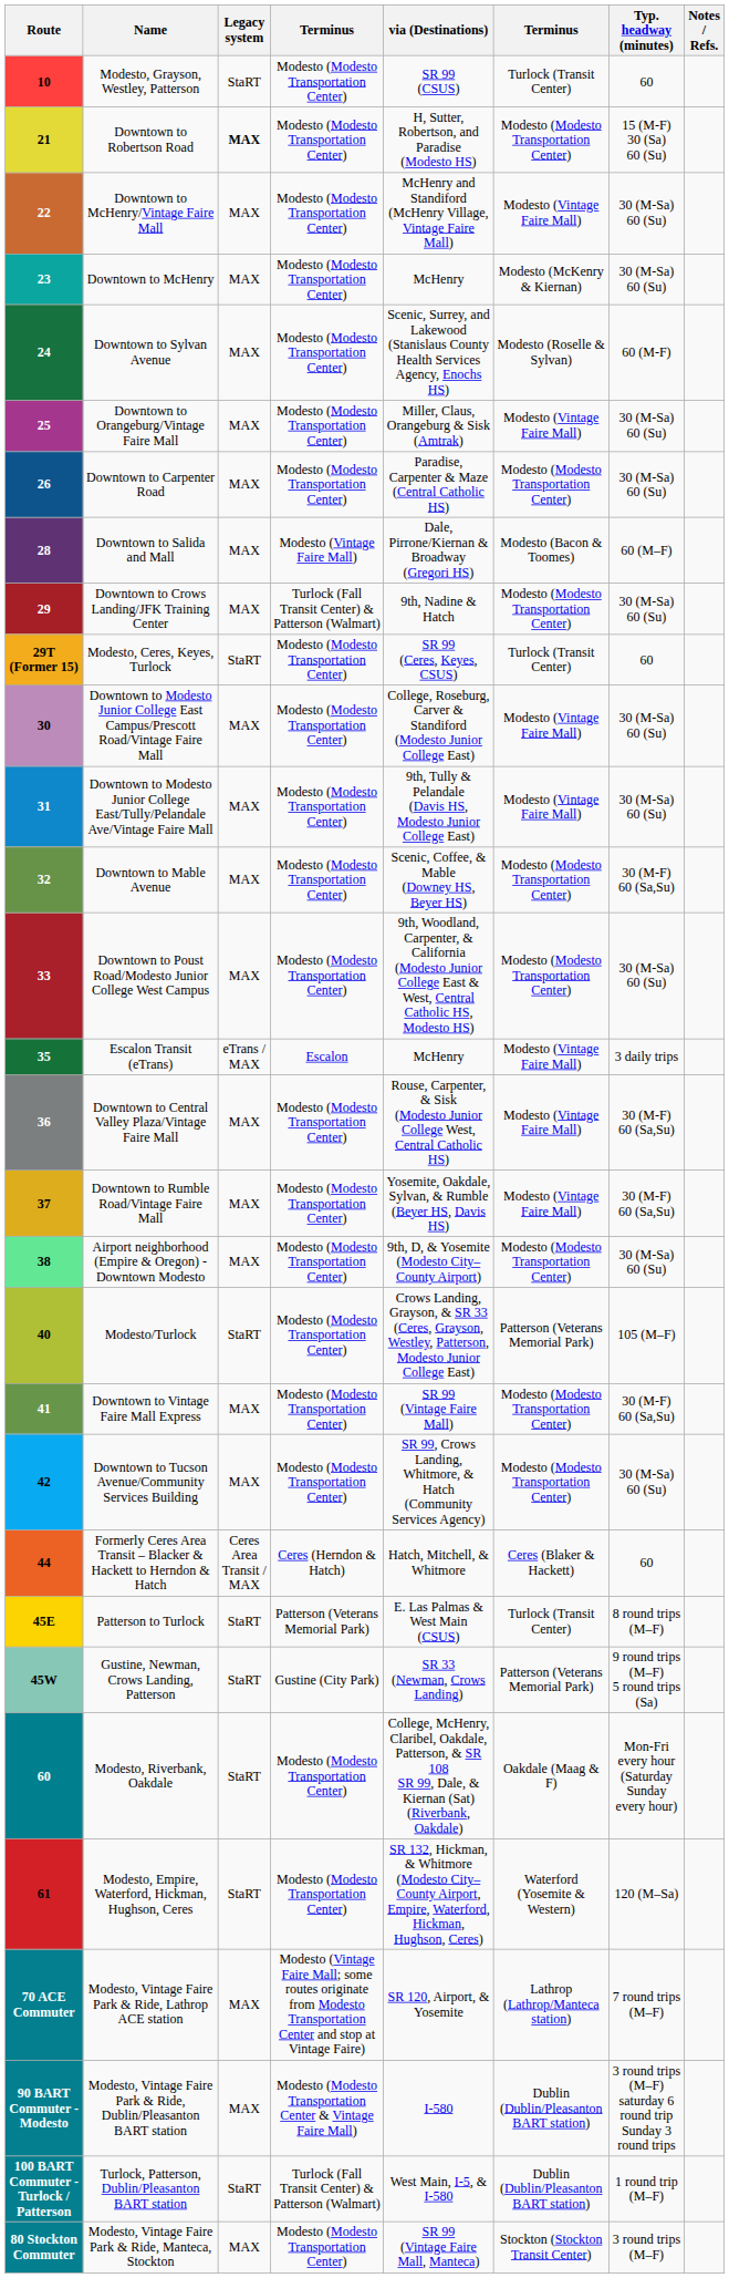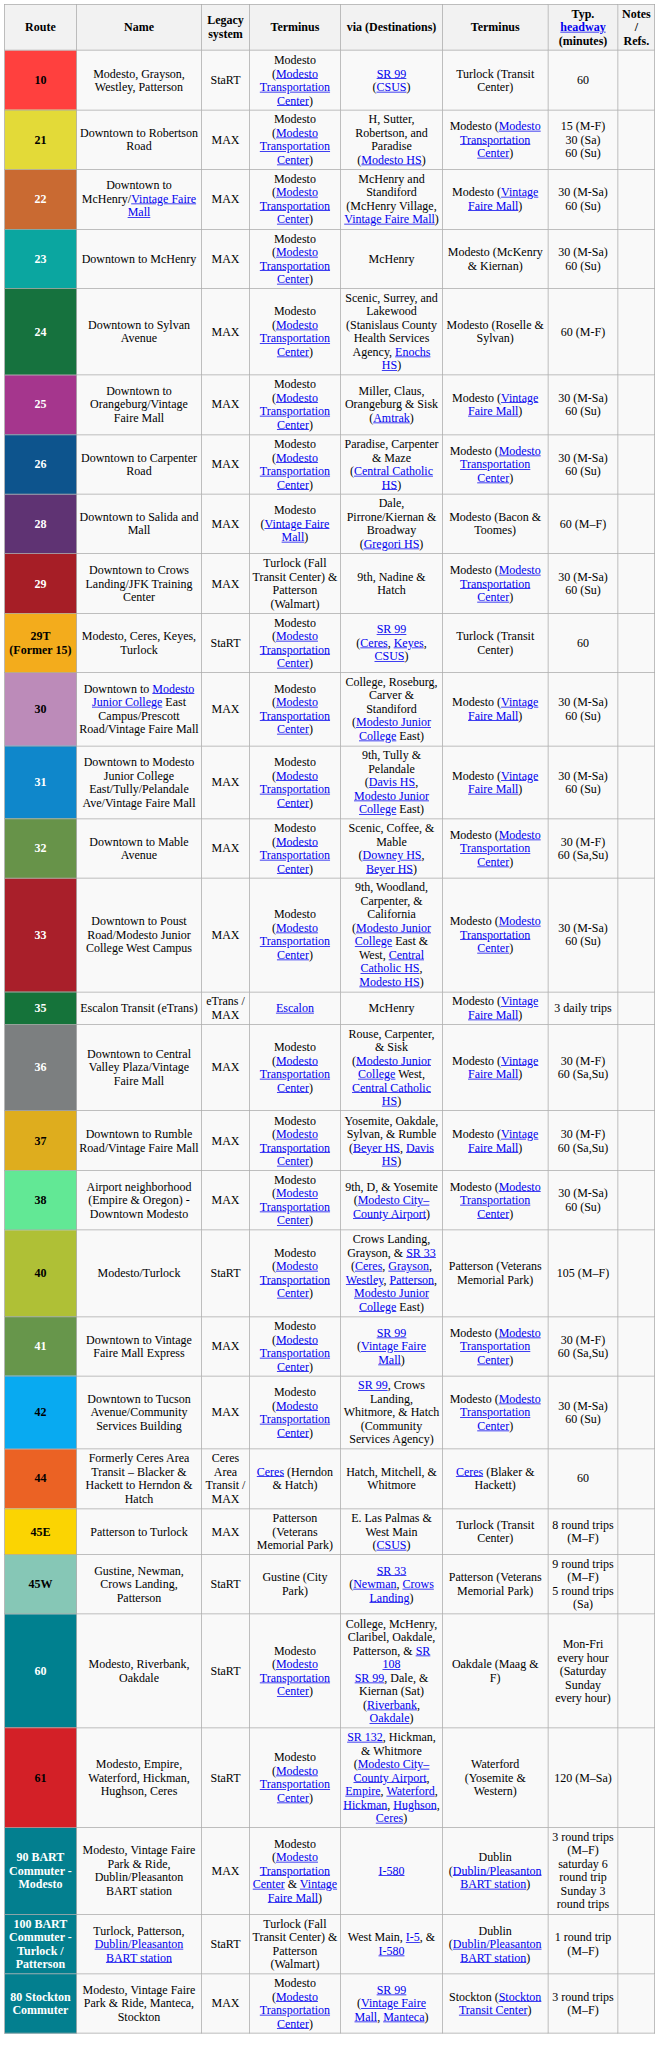21 | Legacy system: bold -> normal
45E | Legacy system: StaRT -> MAX
- row: 70 ACE Commuter | Modesto, Vintage Faire Park & Ride, Lathrop ACE station | MAX | Modesto (Vintage Faire Mall; some routes originate from Modesto Transportation Center and stop at Vintage Faire) | SR 120, Airport, & Yosemite | Lathrop (Lathrop/Manteca station) | 7 round trips (M–F)
